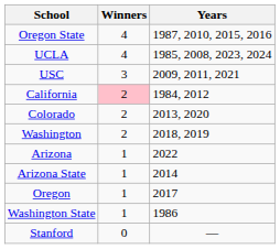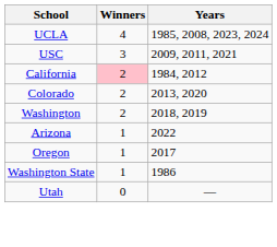- row: Oregon State | 4 | 1987, 2010, 2015, 2016
- row: Arizona State | 1 | 2014
- row: Stanford | 0 | —
+ row: Utah | 0 | —
